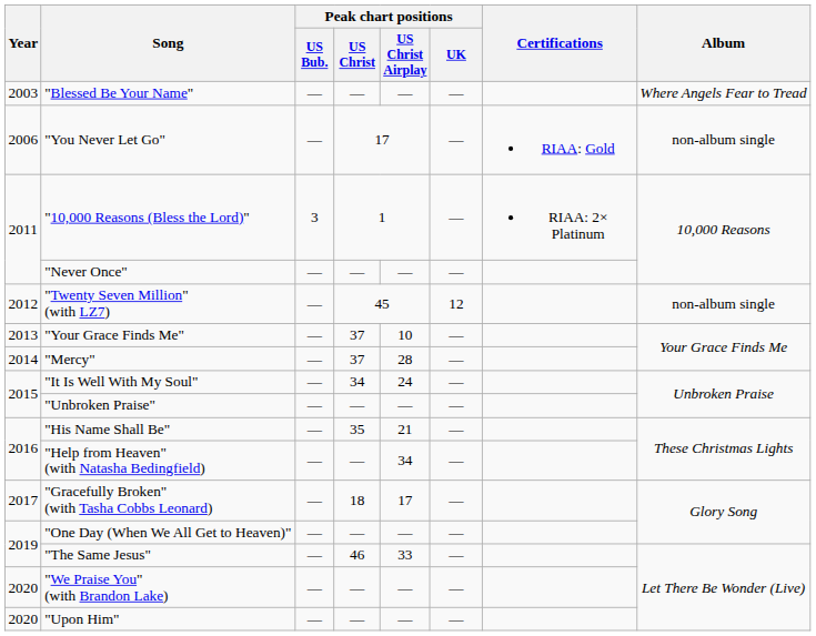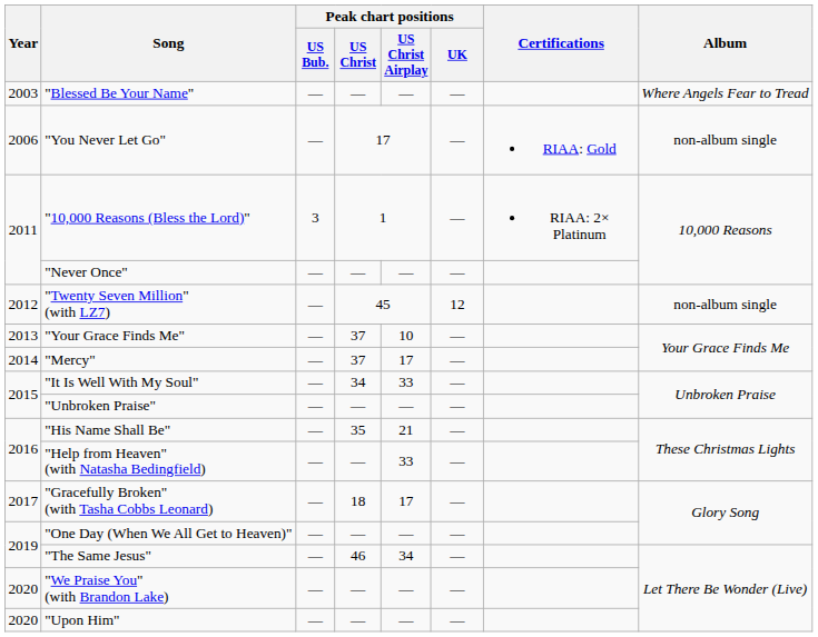"Mercy" | Peak chart positions / US Christ Airplay: 28 -> 17
"It Is Well With My Soul" | Peak chart positions / US Christ Airplay: 24 -> 33
"Help from Heaven" (with Natasha Bedingfield) | Peak chart positions / US Christ Airplay: 34 -> 33
"The Same Jesus" | Peak chart positions / US Christ Airplay: 33 -> 34
